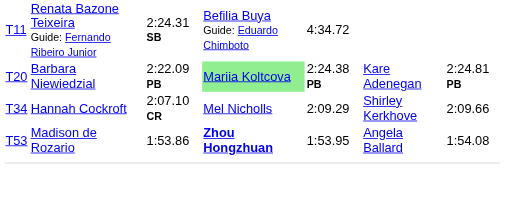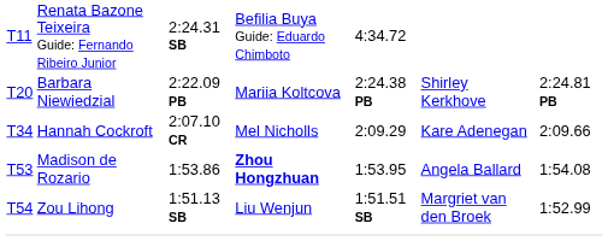T20 | column 4: lightgreen background -> no background
T20 | column 6: Kare Adenegan -> Shirley Kerkhove
T34 | column 6: Shirley Kerkhove -> Kare Adenegan
+ row: T54 | Zou Lihong | 1:51.13 SB | Liu Wenjun | 1:51.51 SB | Margriet van den Broek | 1:52.99
